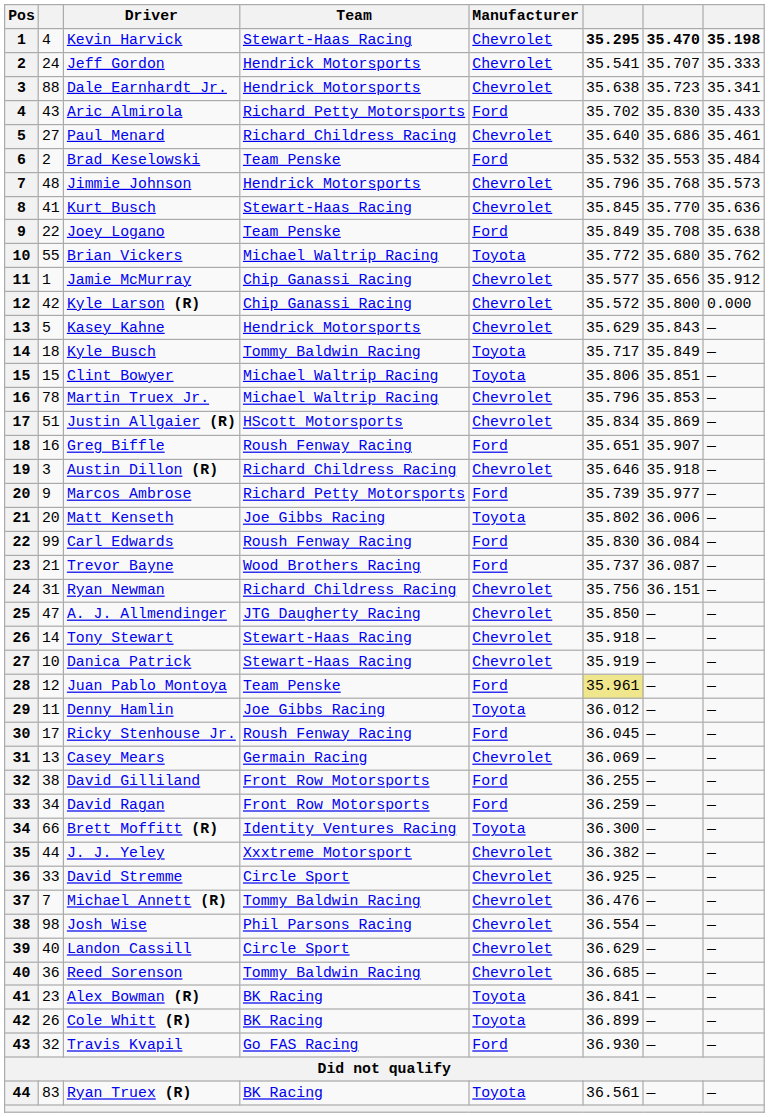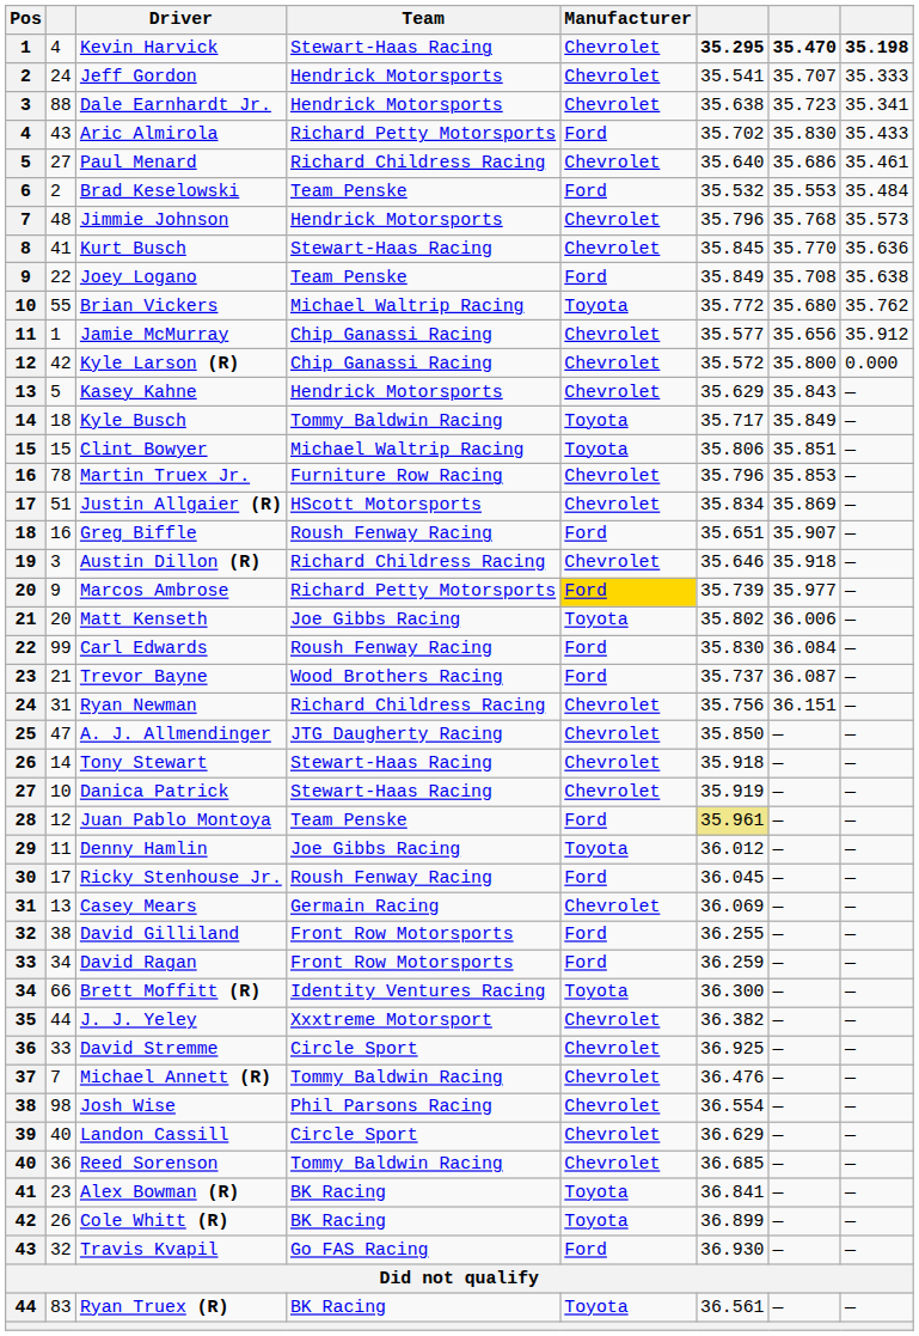Martin Truex Jr. | Team: Michael Waltrip Racing -> Furniture Row Racing
Marcos Ambrose | Manufacturer: no background -> gold background
